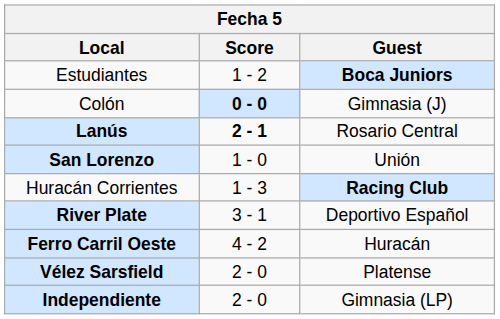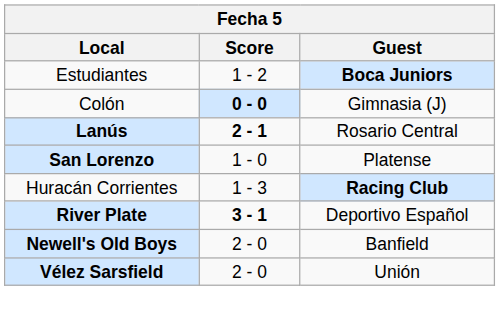San Lorenzo | Guest: Unión -> Platense
River Plate | Score: normal -> bold
- row: Ferro Carril Oeste | 4 - 2 | Huracán
+ row: Newell's Old Boys | 2 - 0 | Banfield
Vélez Sarsfield | Guest: Platense -> Unión
- row: Independiente | 2 - 0 | Gimnasia (LP)
